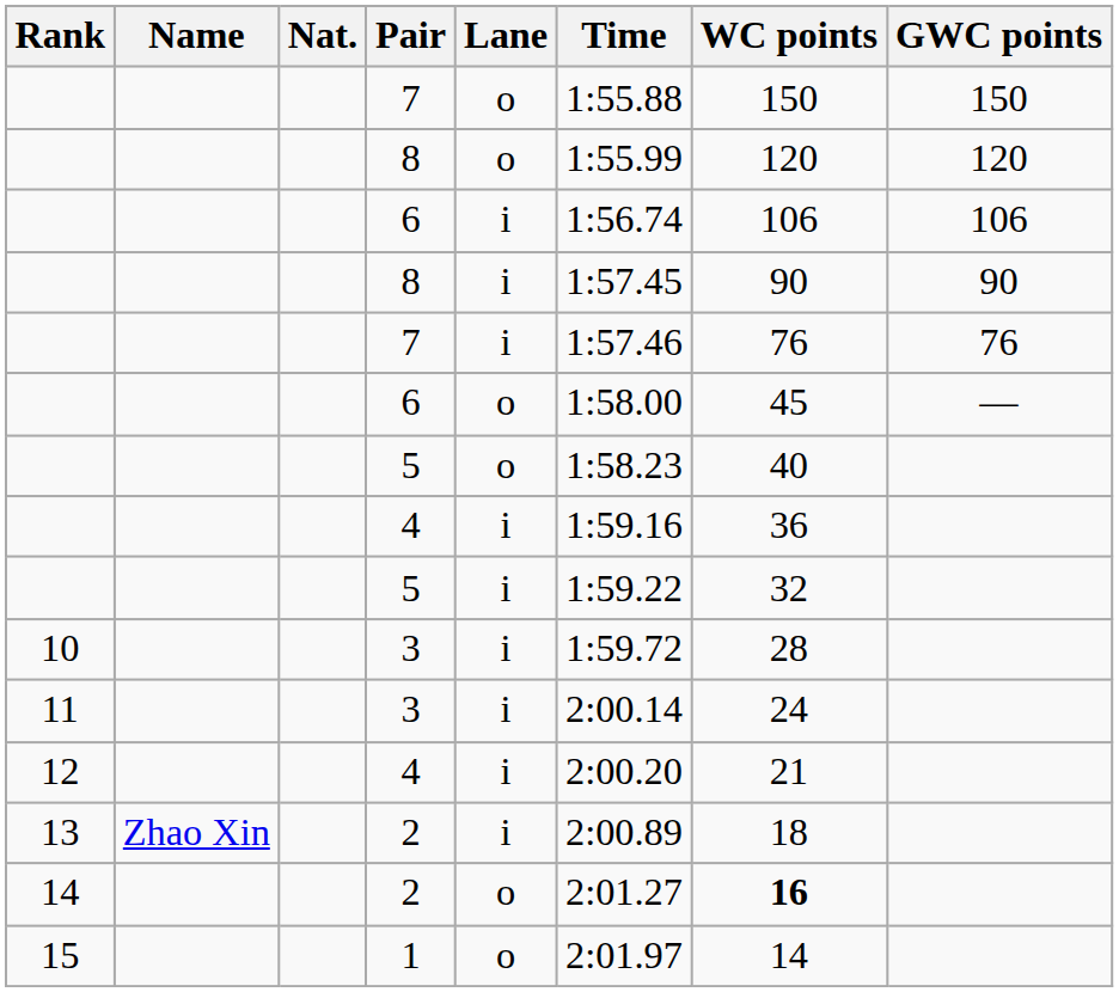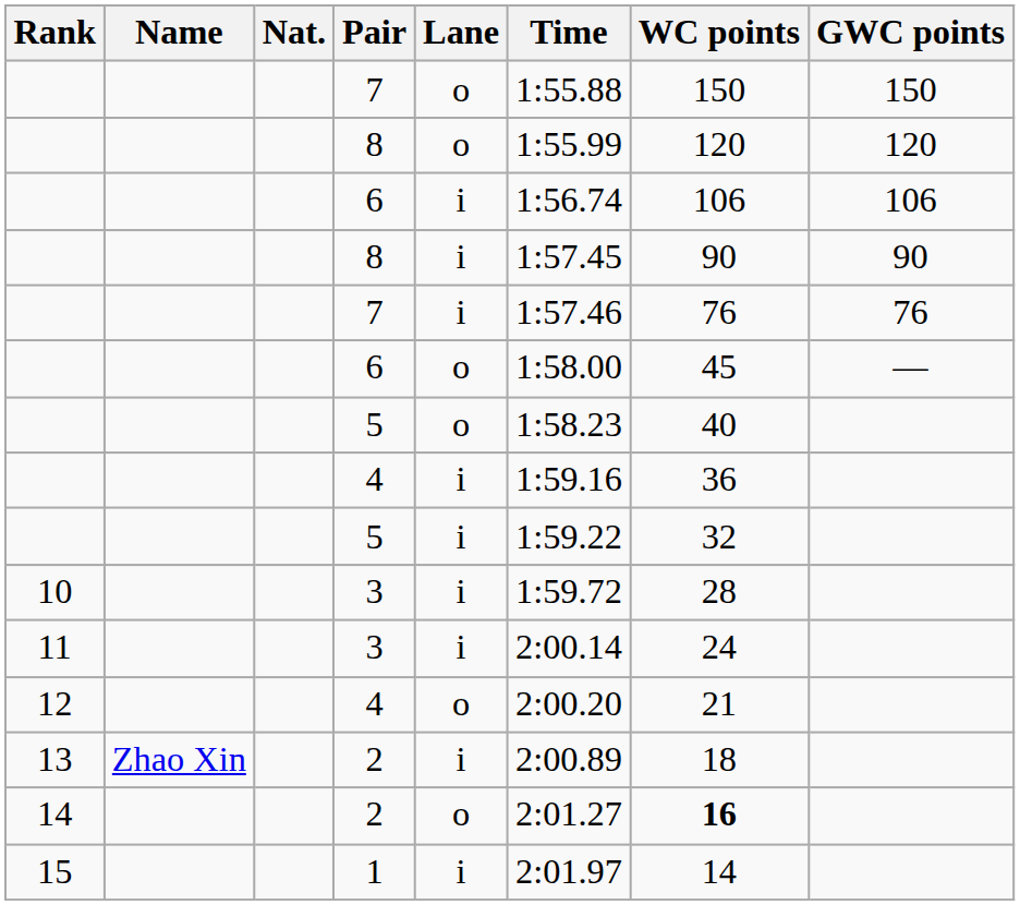12 / 4 | Lane: i -> o
1 | Lane: o -> i
